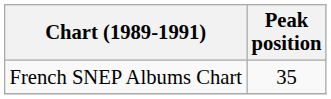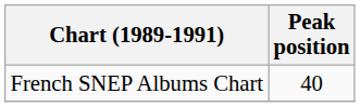French SNEP Albums Chart | Peak position: 35 -> 40
